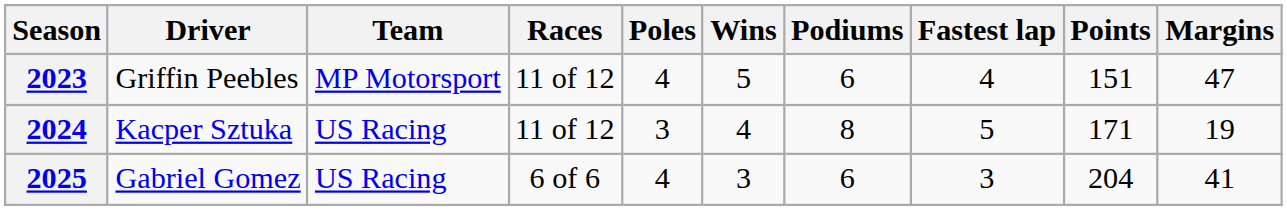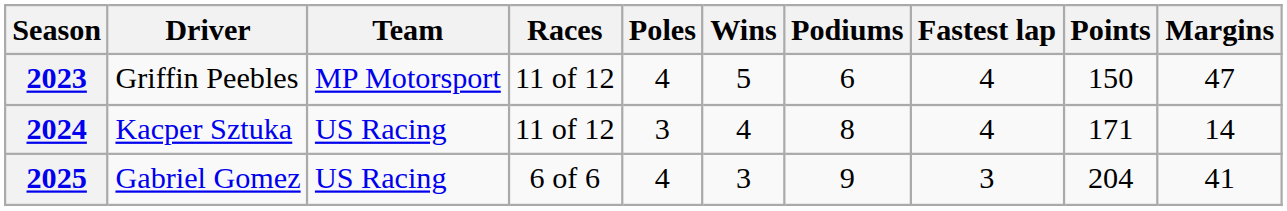2023 | Points: 151 -> 150
2024 | Fastest lap: 5 -> 4
2024 | Margins: 19 -> 14
2025 | Podiums: 6 -> 9
